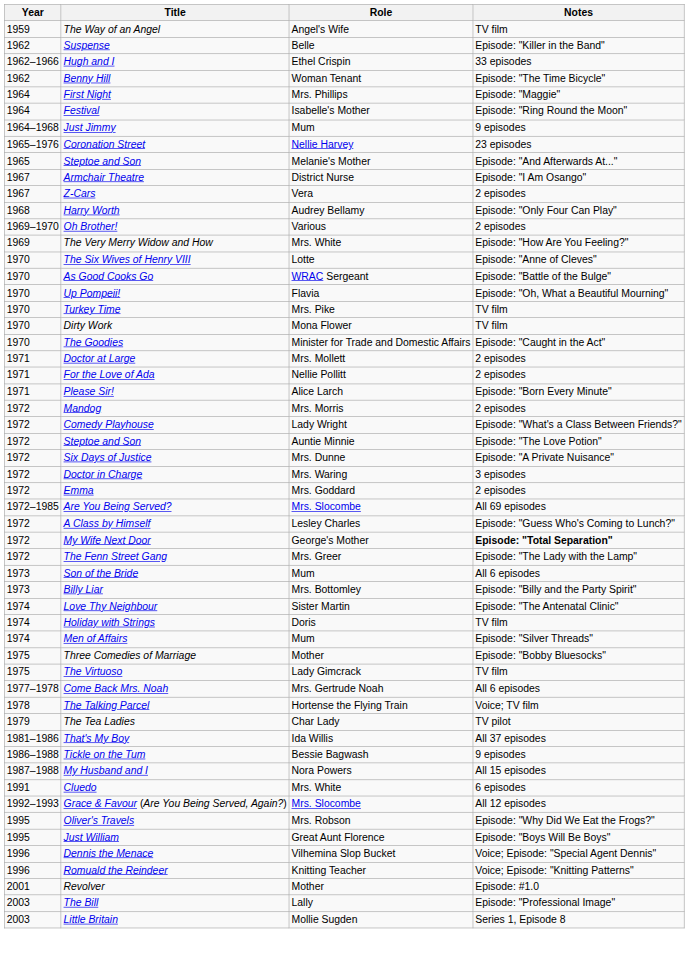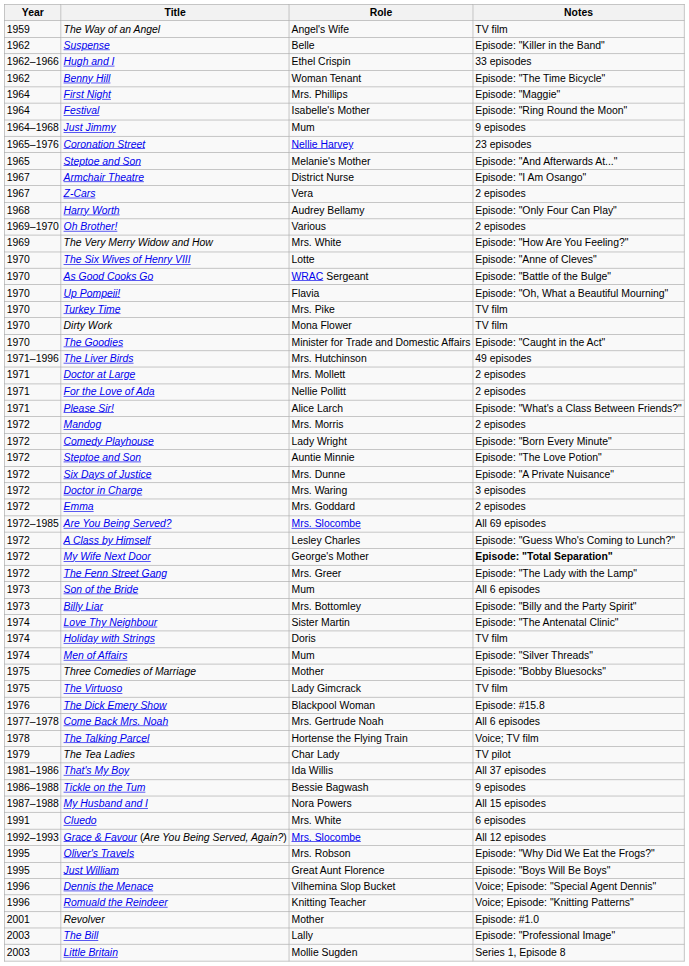+ row: 1971–1996 | The Liver Birds | Mrs. Hutchinson | 49 episodes
Please Sir! | Notes: Episode: "Born Every Minute" -> Episode: "What's a Class Between Friends?"
Comedy Playhouse | Notes: Episode: "What's a Class Between Friends?" -> Episode: "Born Every Minute"
+ row: 1976 | The Dick Emery Show | Blackpool Woman | Episode: #15.8
